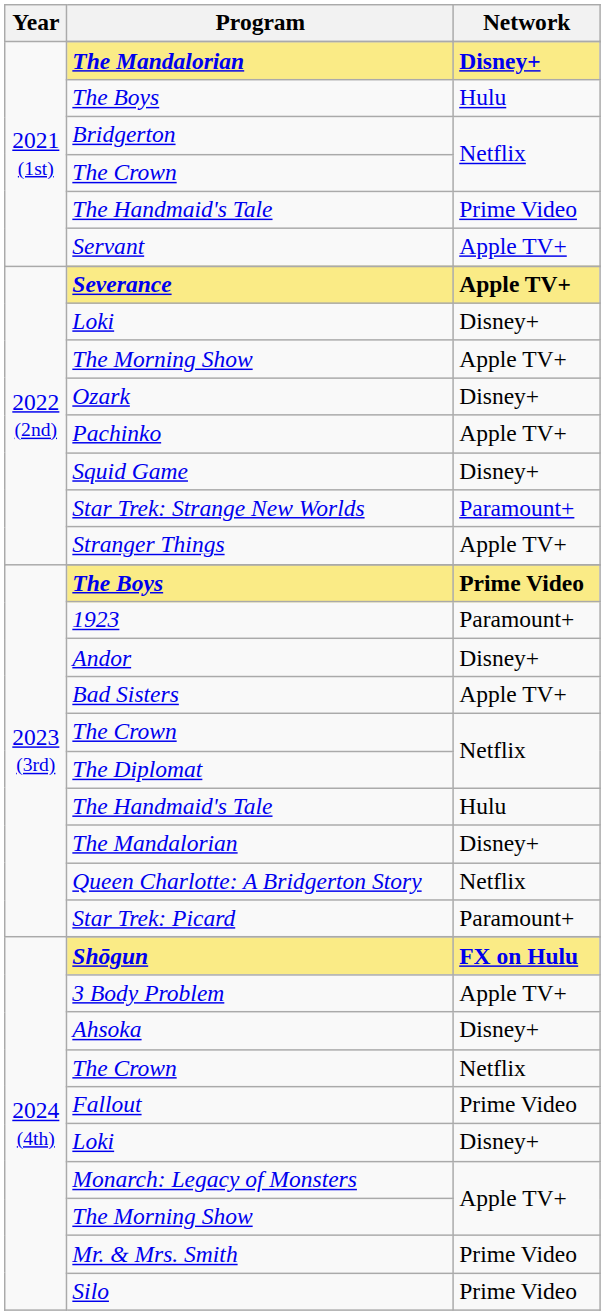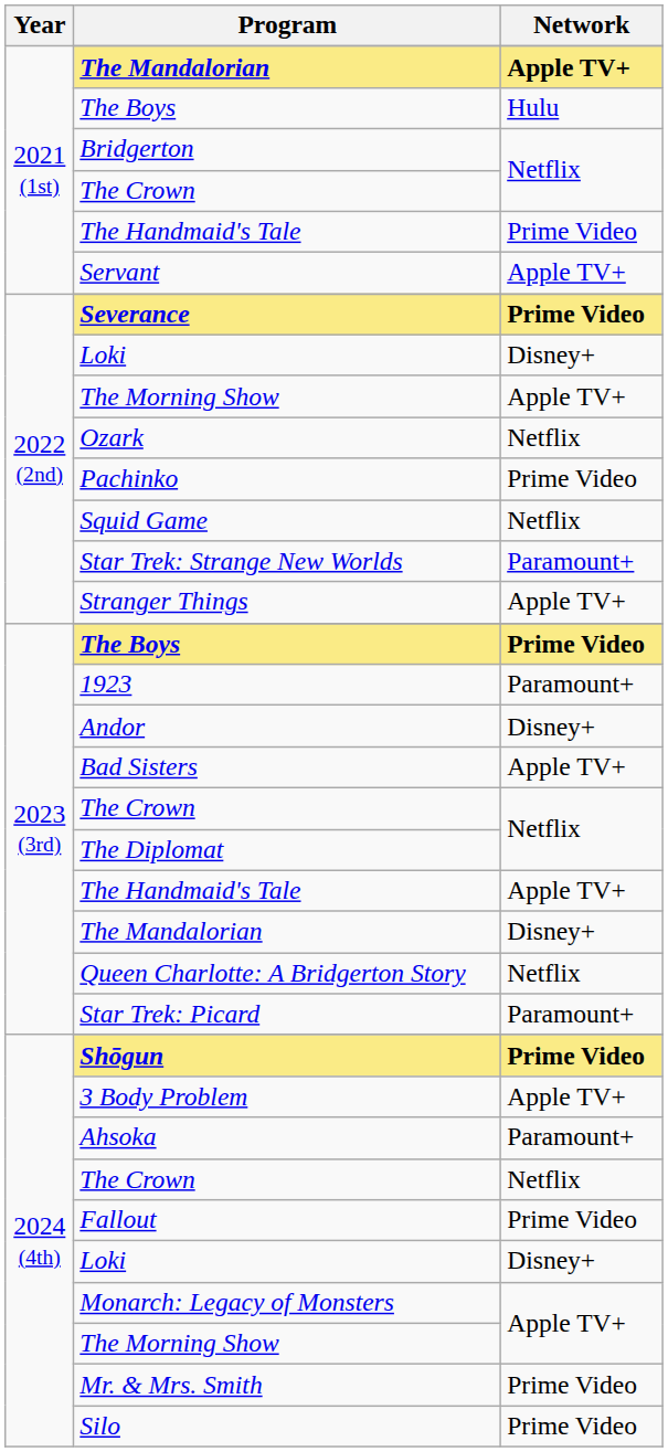2021 (1st) / The Mandalorian | Network: Disney+ -> Apple TV+
Severance | Network: Apple TV+ -> Prime Video
Ozark | Network: Disney+ -> Netflix
Pachinko | Network: Apple TV+ -> Prime Video
Squid Game | Network: Disney+ -> Netflix
2023 (3rd) / The Handmaid's Tale | Network: Hulu -> Apple TV+
Shōgun | Network: FX on Hulu -> Prime Video
Ahsoka | Network: Disney+ -> Paramount+
